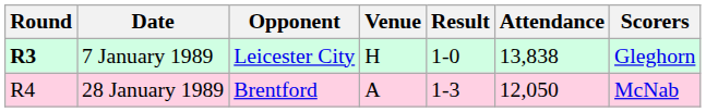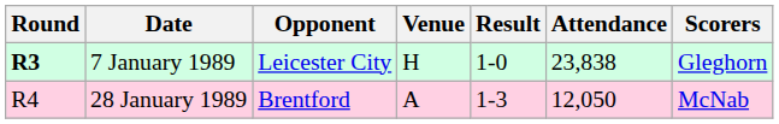7 January 1989 | Attendance: 13,838 -> 23,838
